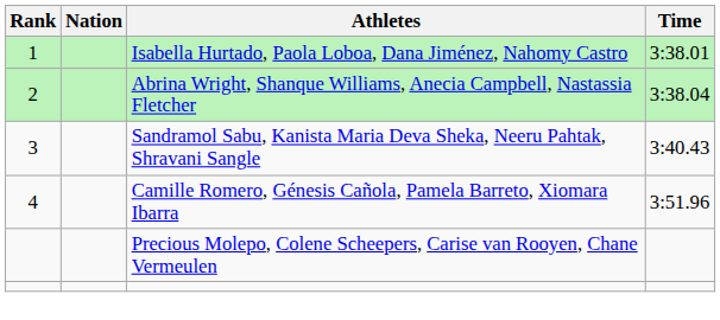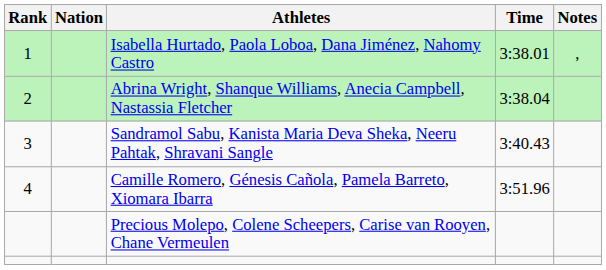+ column: Notes | ,
